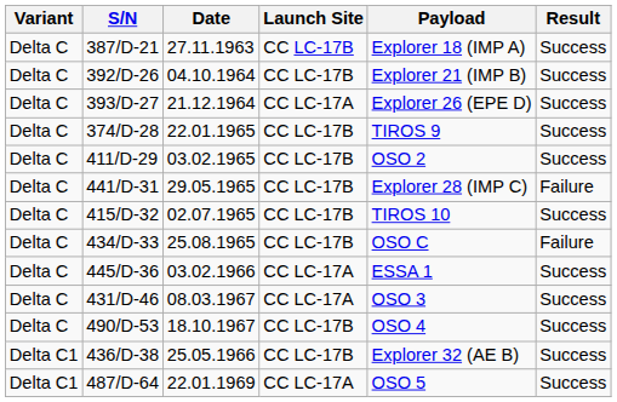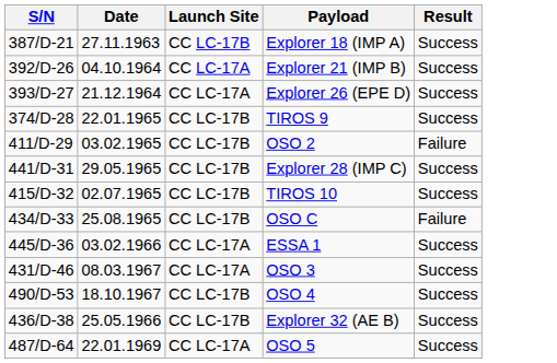- column: Variant | Delta C | Delta C | Delta C | Delta C | Delta C | Delta C | Delta C | Delta C | Delta C | Delta C | Delta C | Delta C1 | Delta C1
392/D-26 | Launch Site: CC LC-17B -> CC LC-17A
411/D-29 | Result: Success -> Failure
441/D-31 | Result: Failure -> Success
